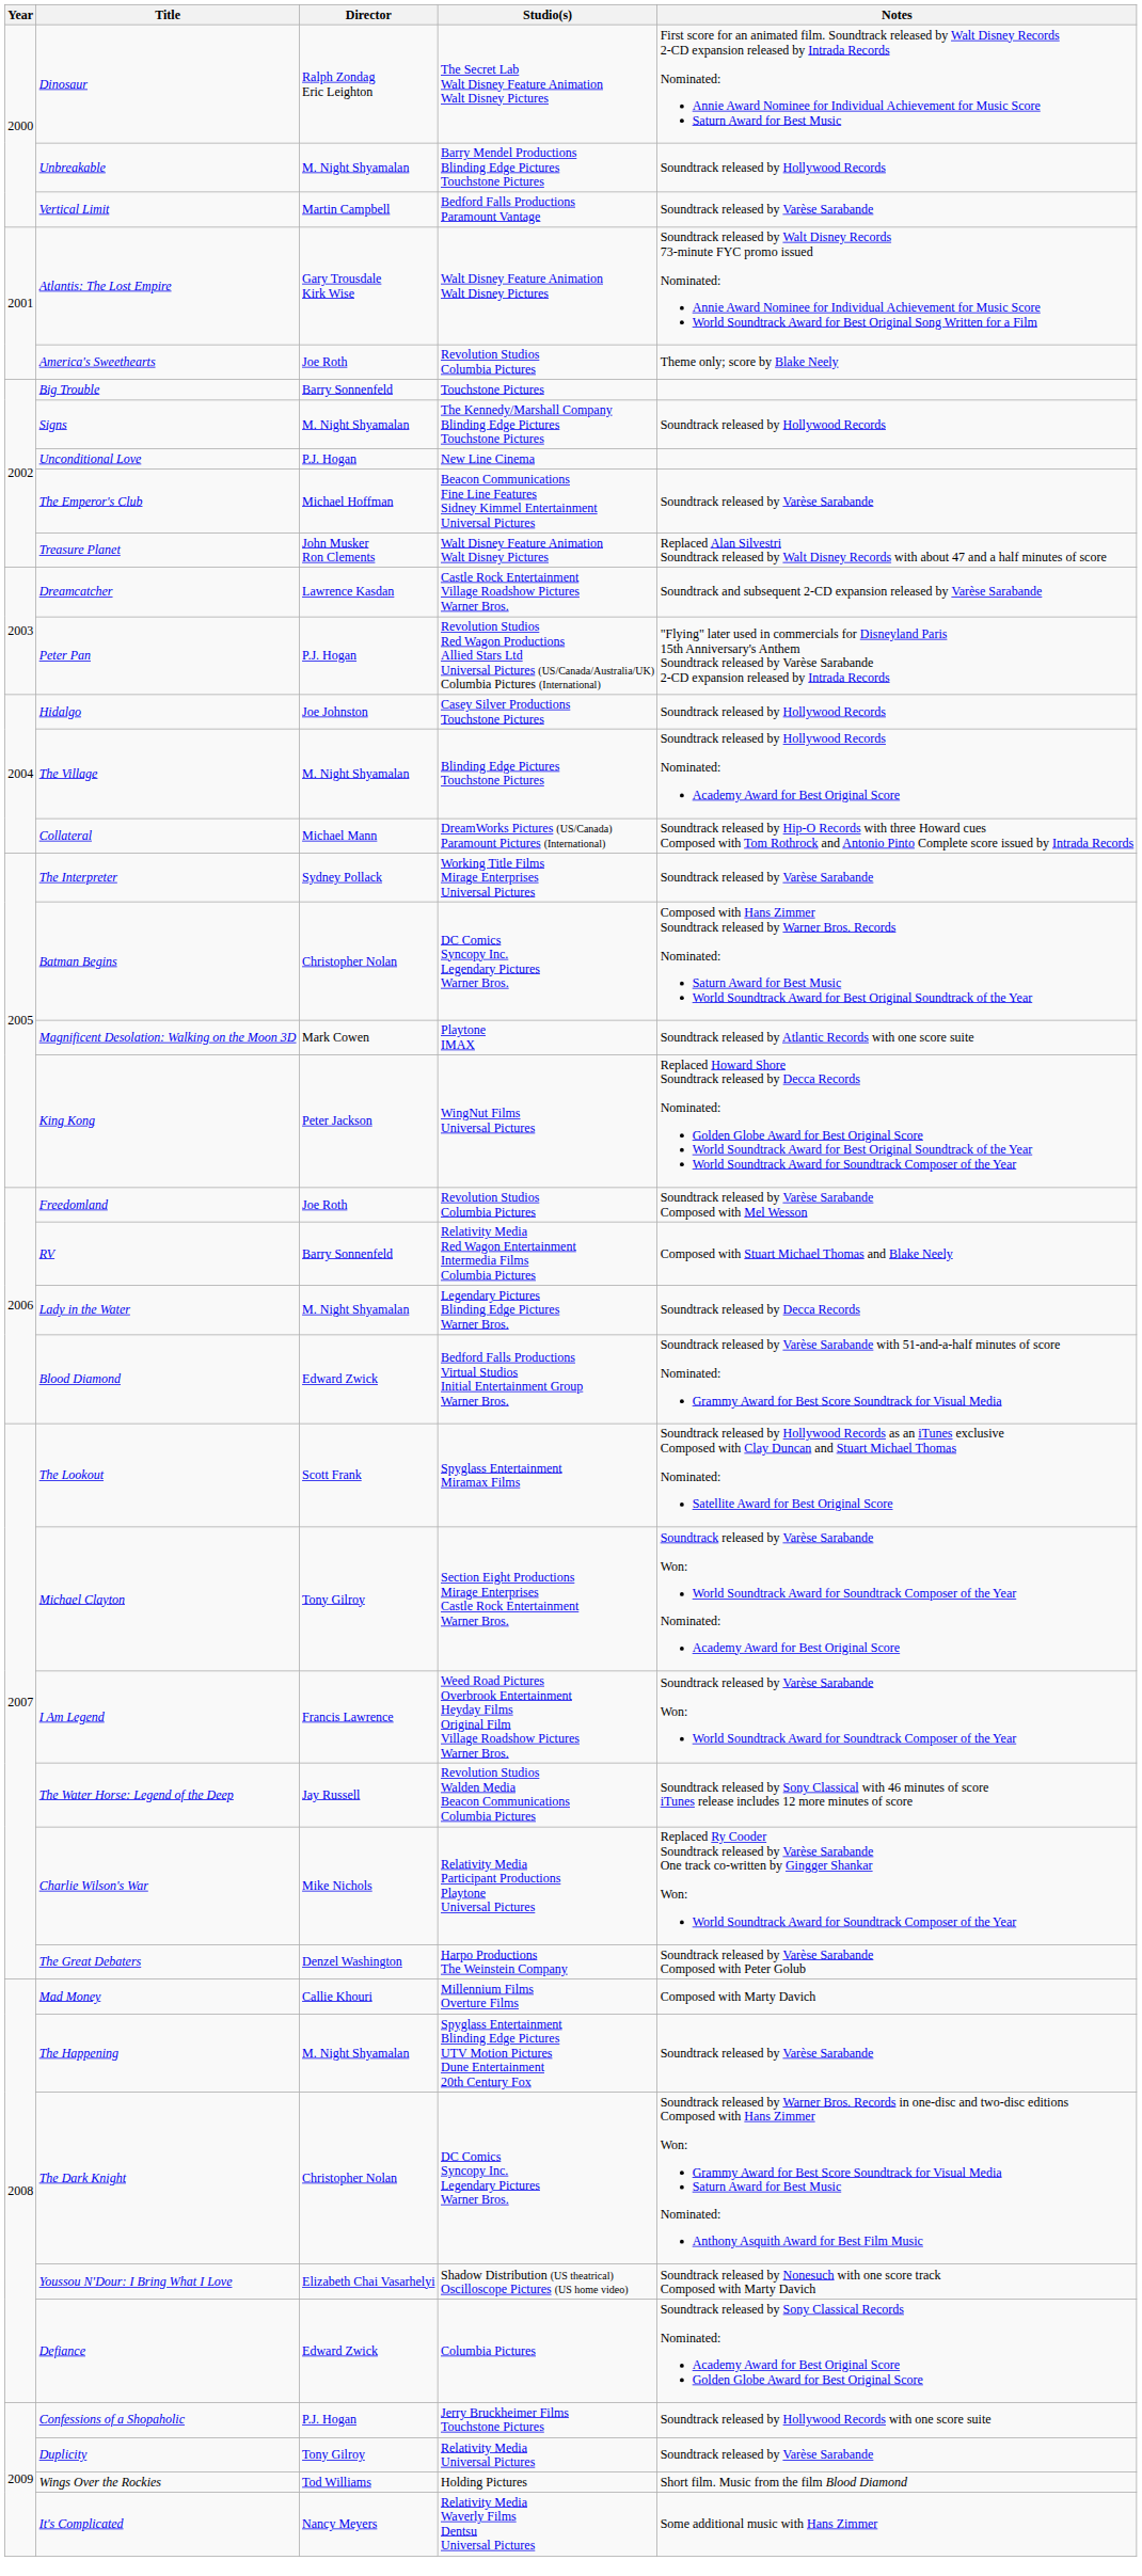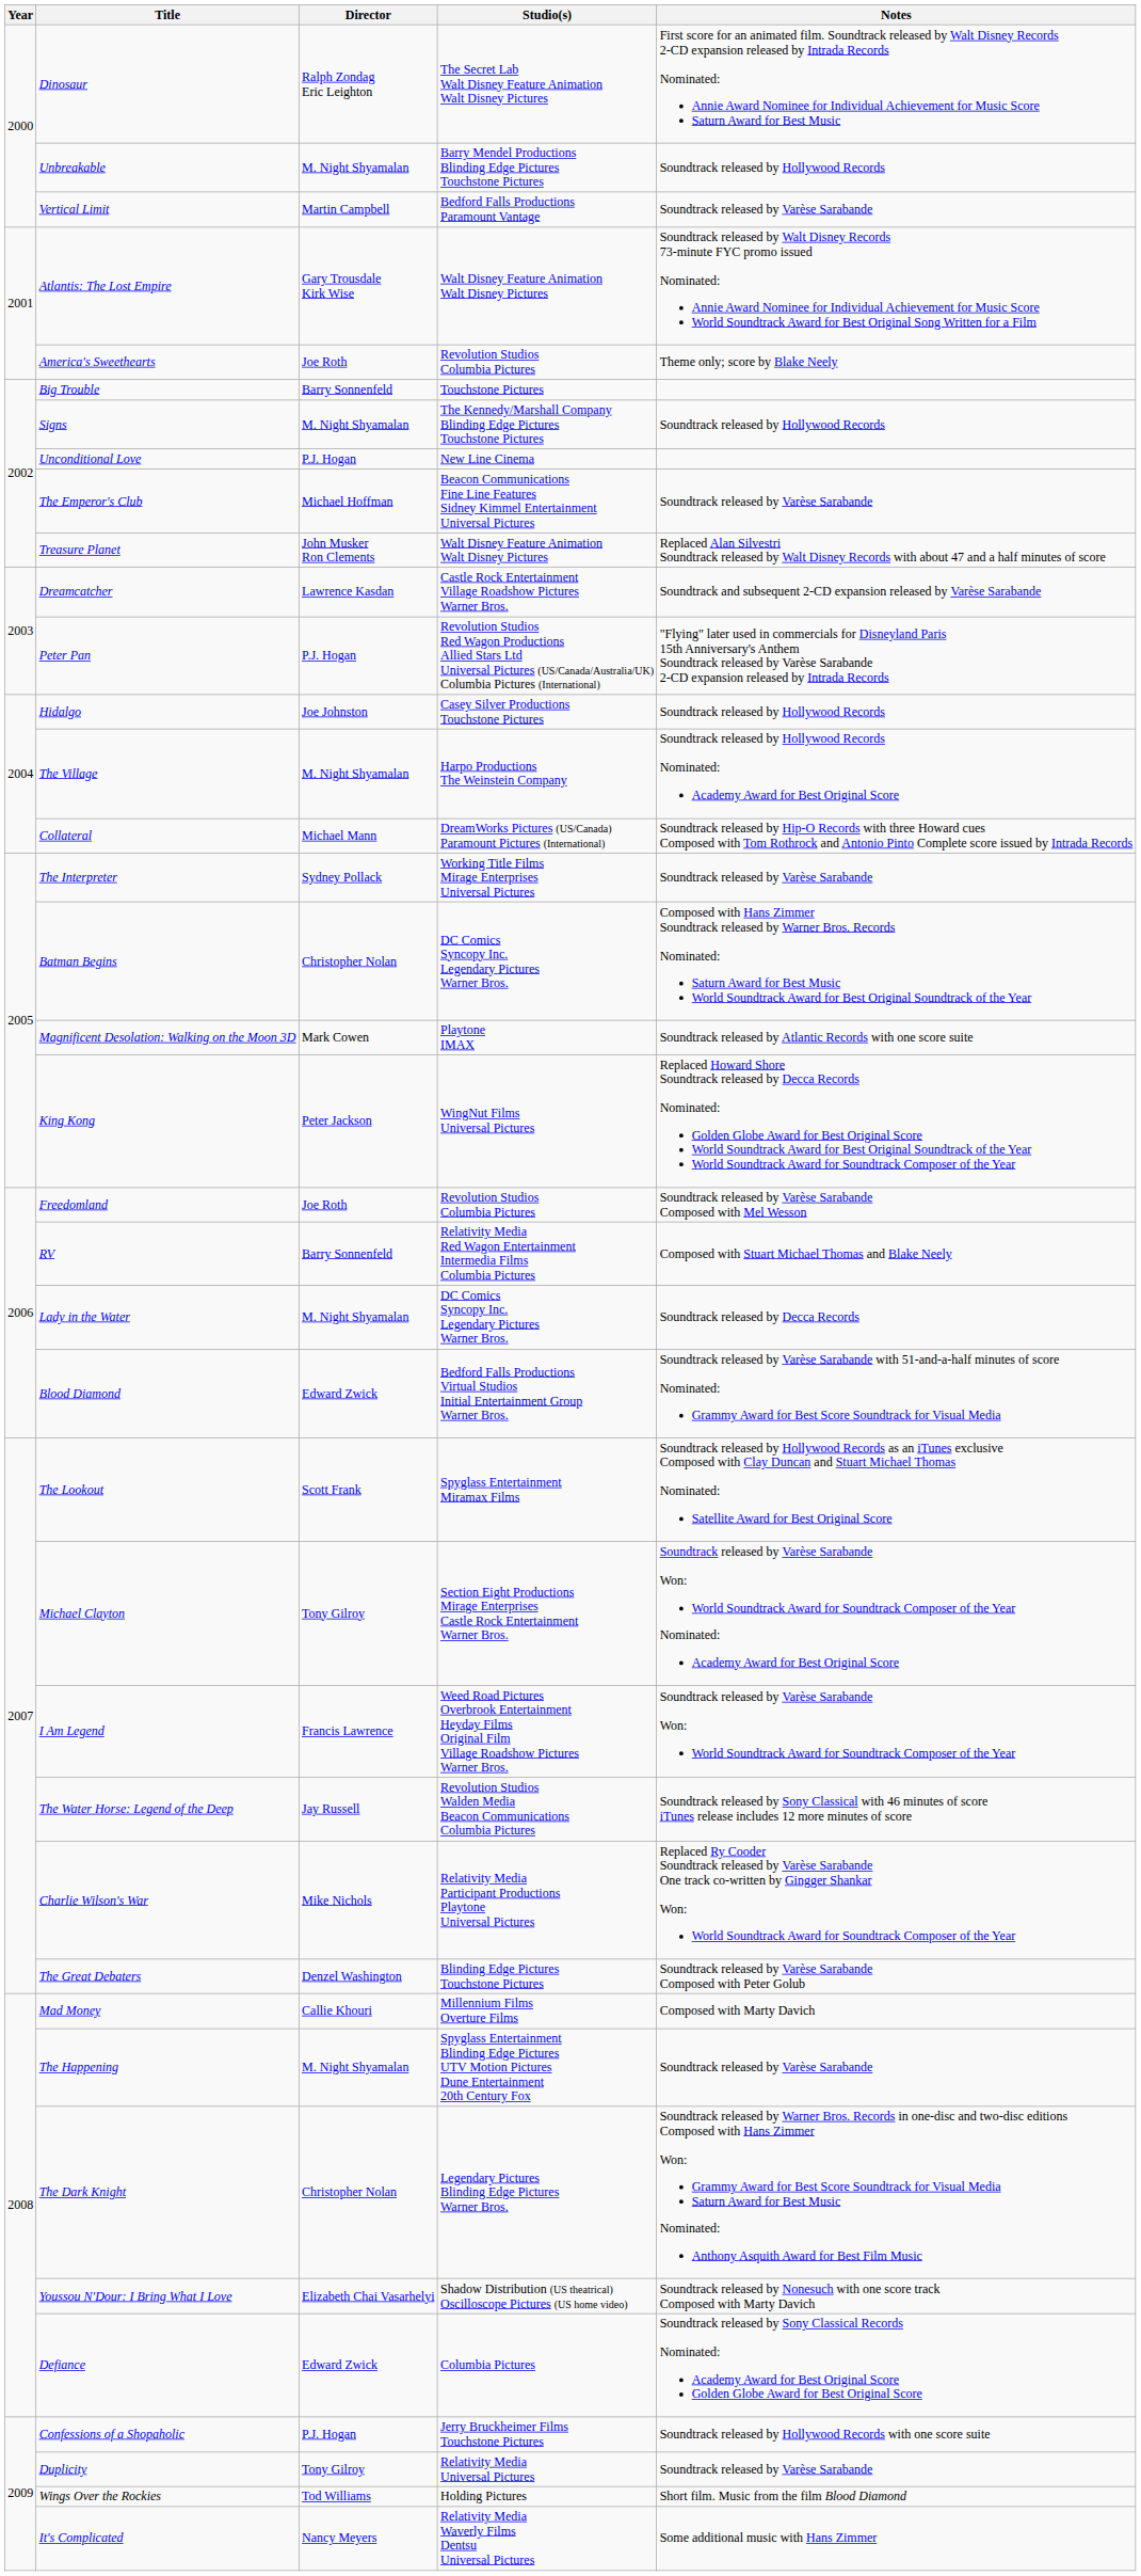The Village | Studio(s): Blinding Edge Pictures Touchstone Pictures -> Harpo Productions The Weinstein Company
Lady in the Water | Studio(s): Legendary Pictures Blinding Edge Pictures Warner Bros. -> DC Comics Syncopy Inc. Legendary Pictures Warner Bros.
The Great Debaters | Studio(s): Harpo Productions The Weinstein Company -> Blinding Edge Pictures Touchstone Pictures
The Dark Knight | Studio(s): DC Comics Syncopy Inc. Legendary Pictures Warner Bros. -> Legendary Pictures Blinding Edge Pictures Warner Bros.
